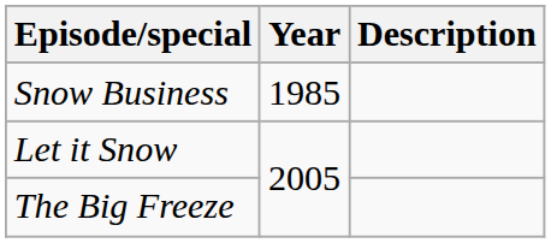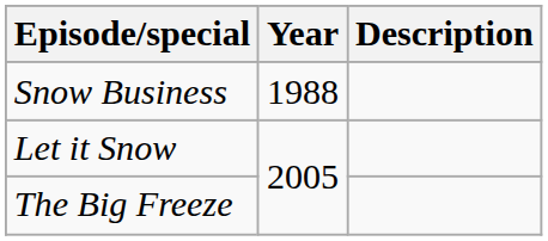Snow Business | Year: 1985 -> 1988
